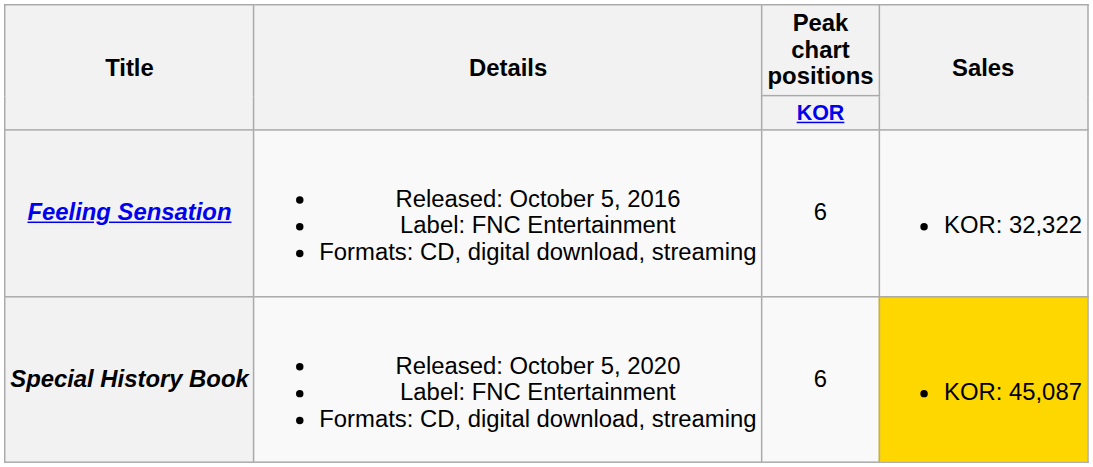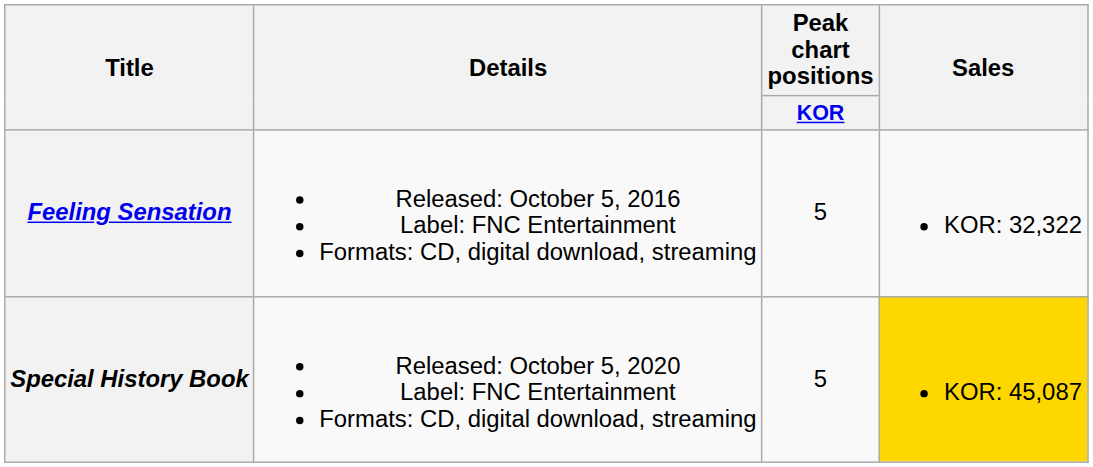Feeling Sensation | Peak chart positions / KOR: 6 -> 5
Special History Book | Peak chart positions / KOR: 6 -> 5
